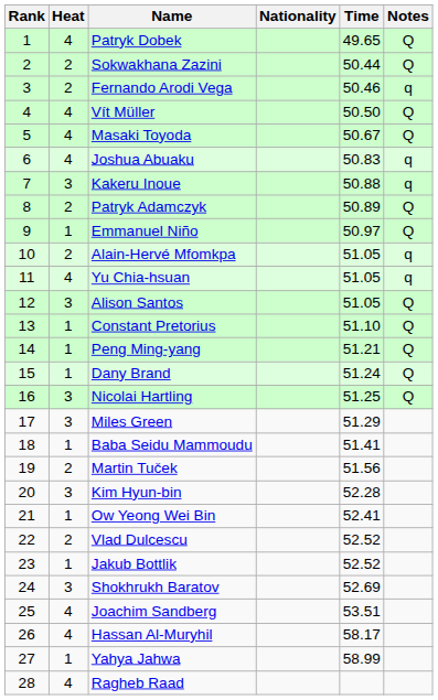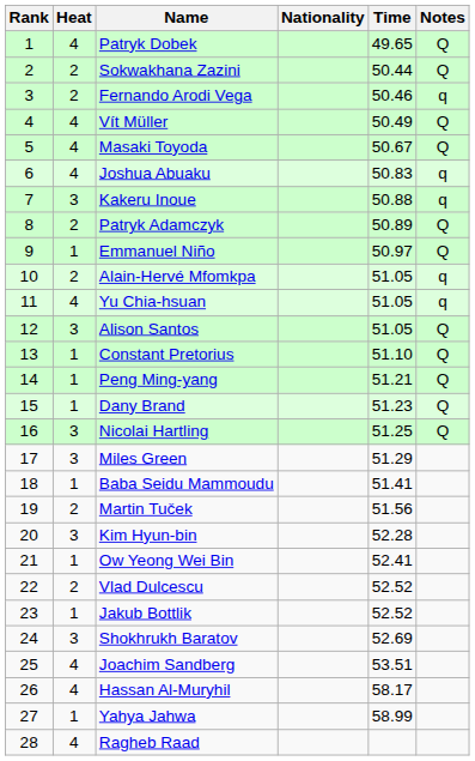Vít Müller | Time: 50.50 -> 50.49
Dany Brand | Time: 51.24 -> 51.23
